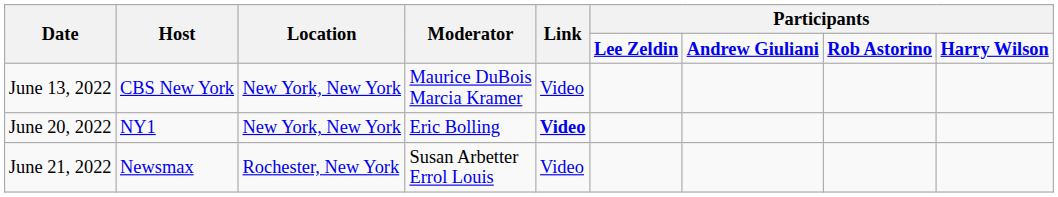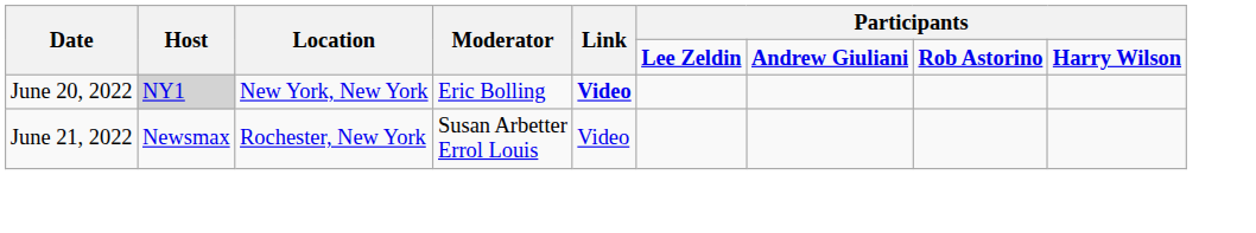- row: June 13, 2022 | CBS New York | New York, New York | Maurice DuBois Marcia Kramer | Video
June 20, 2022 | Host: no background -> lightgrey background
